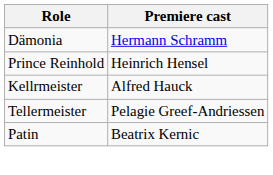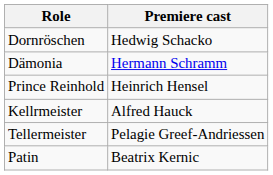+ row: Dornröschen | Hedwig Schacko
